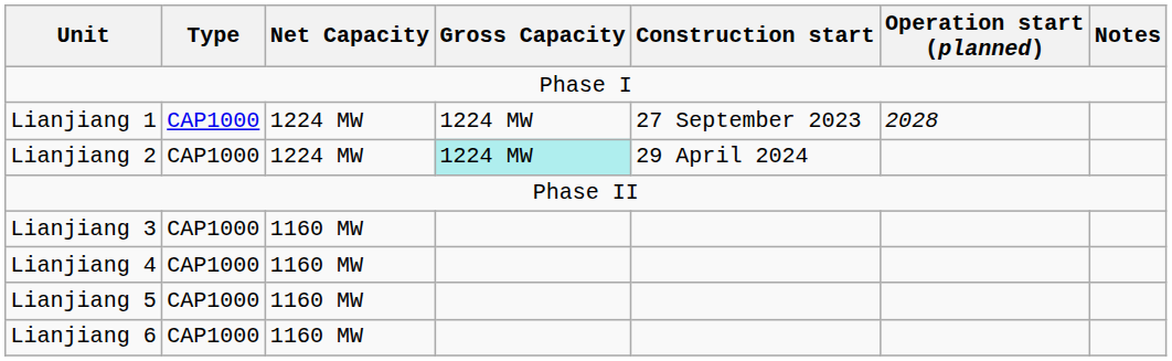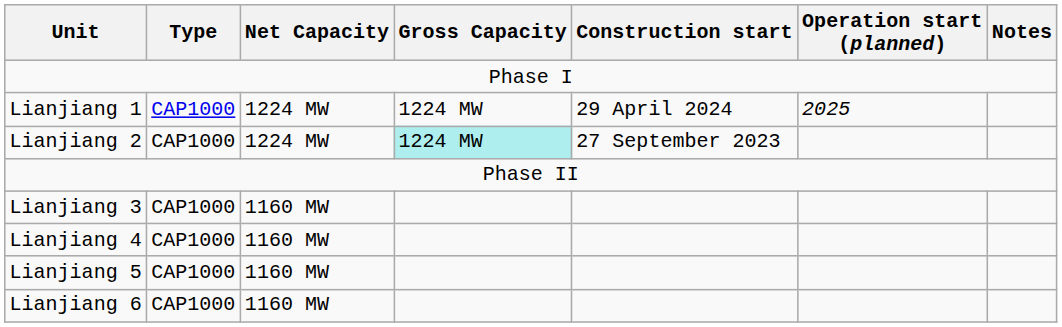Lianjiang 1 | Construction start: 27 September 2023 -> 29 April 2024
Lianjiang 1 | Operation start (planned): 2028 -> 2025
Lianjiang 2 | Construction start: 29 April 2024 -> 27 September 2023
